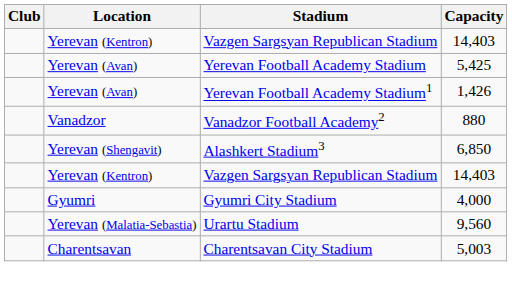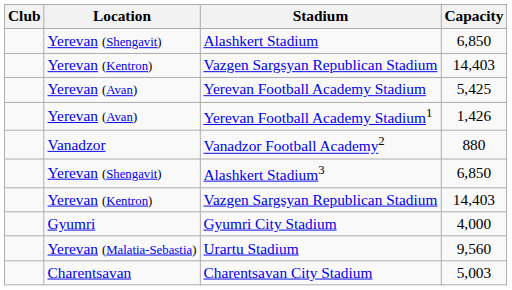+ row: Yerevan (Shengavit) | Alashkert Stadium | 6,850
